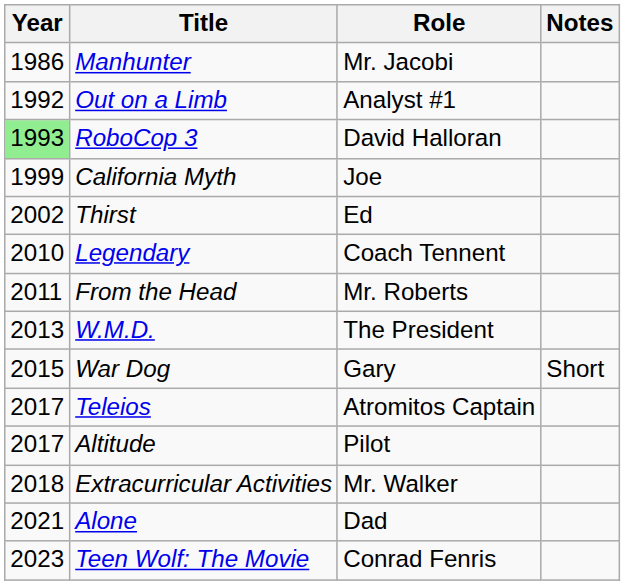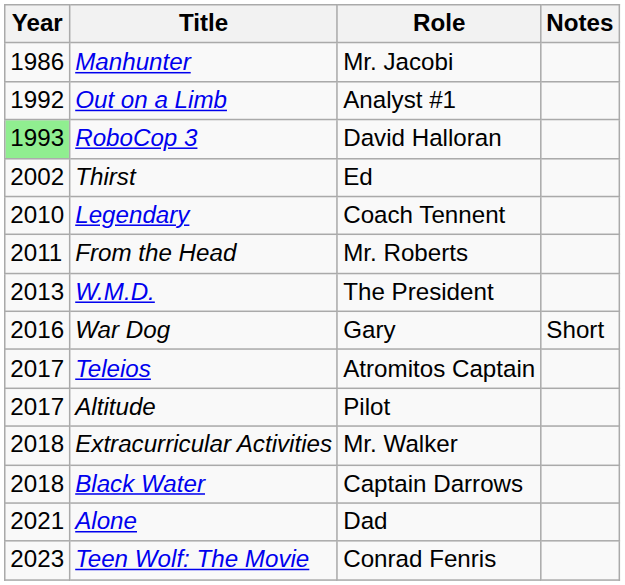- row: 1999 | California Myth | Joe
War Dog | Year: 2015 -> 2016
+ row: 2018 | Black Water | Captain Darrows
